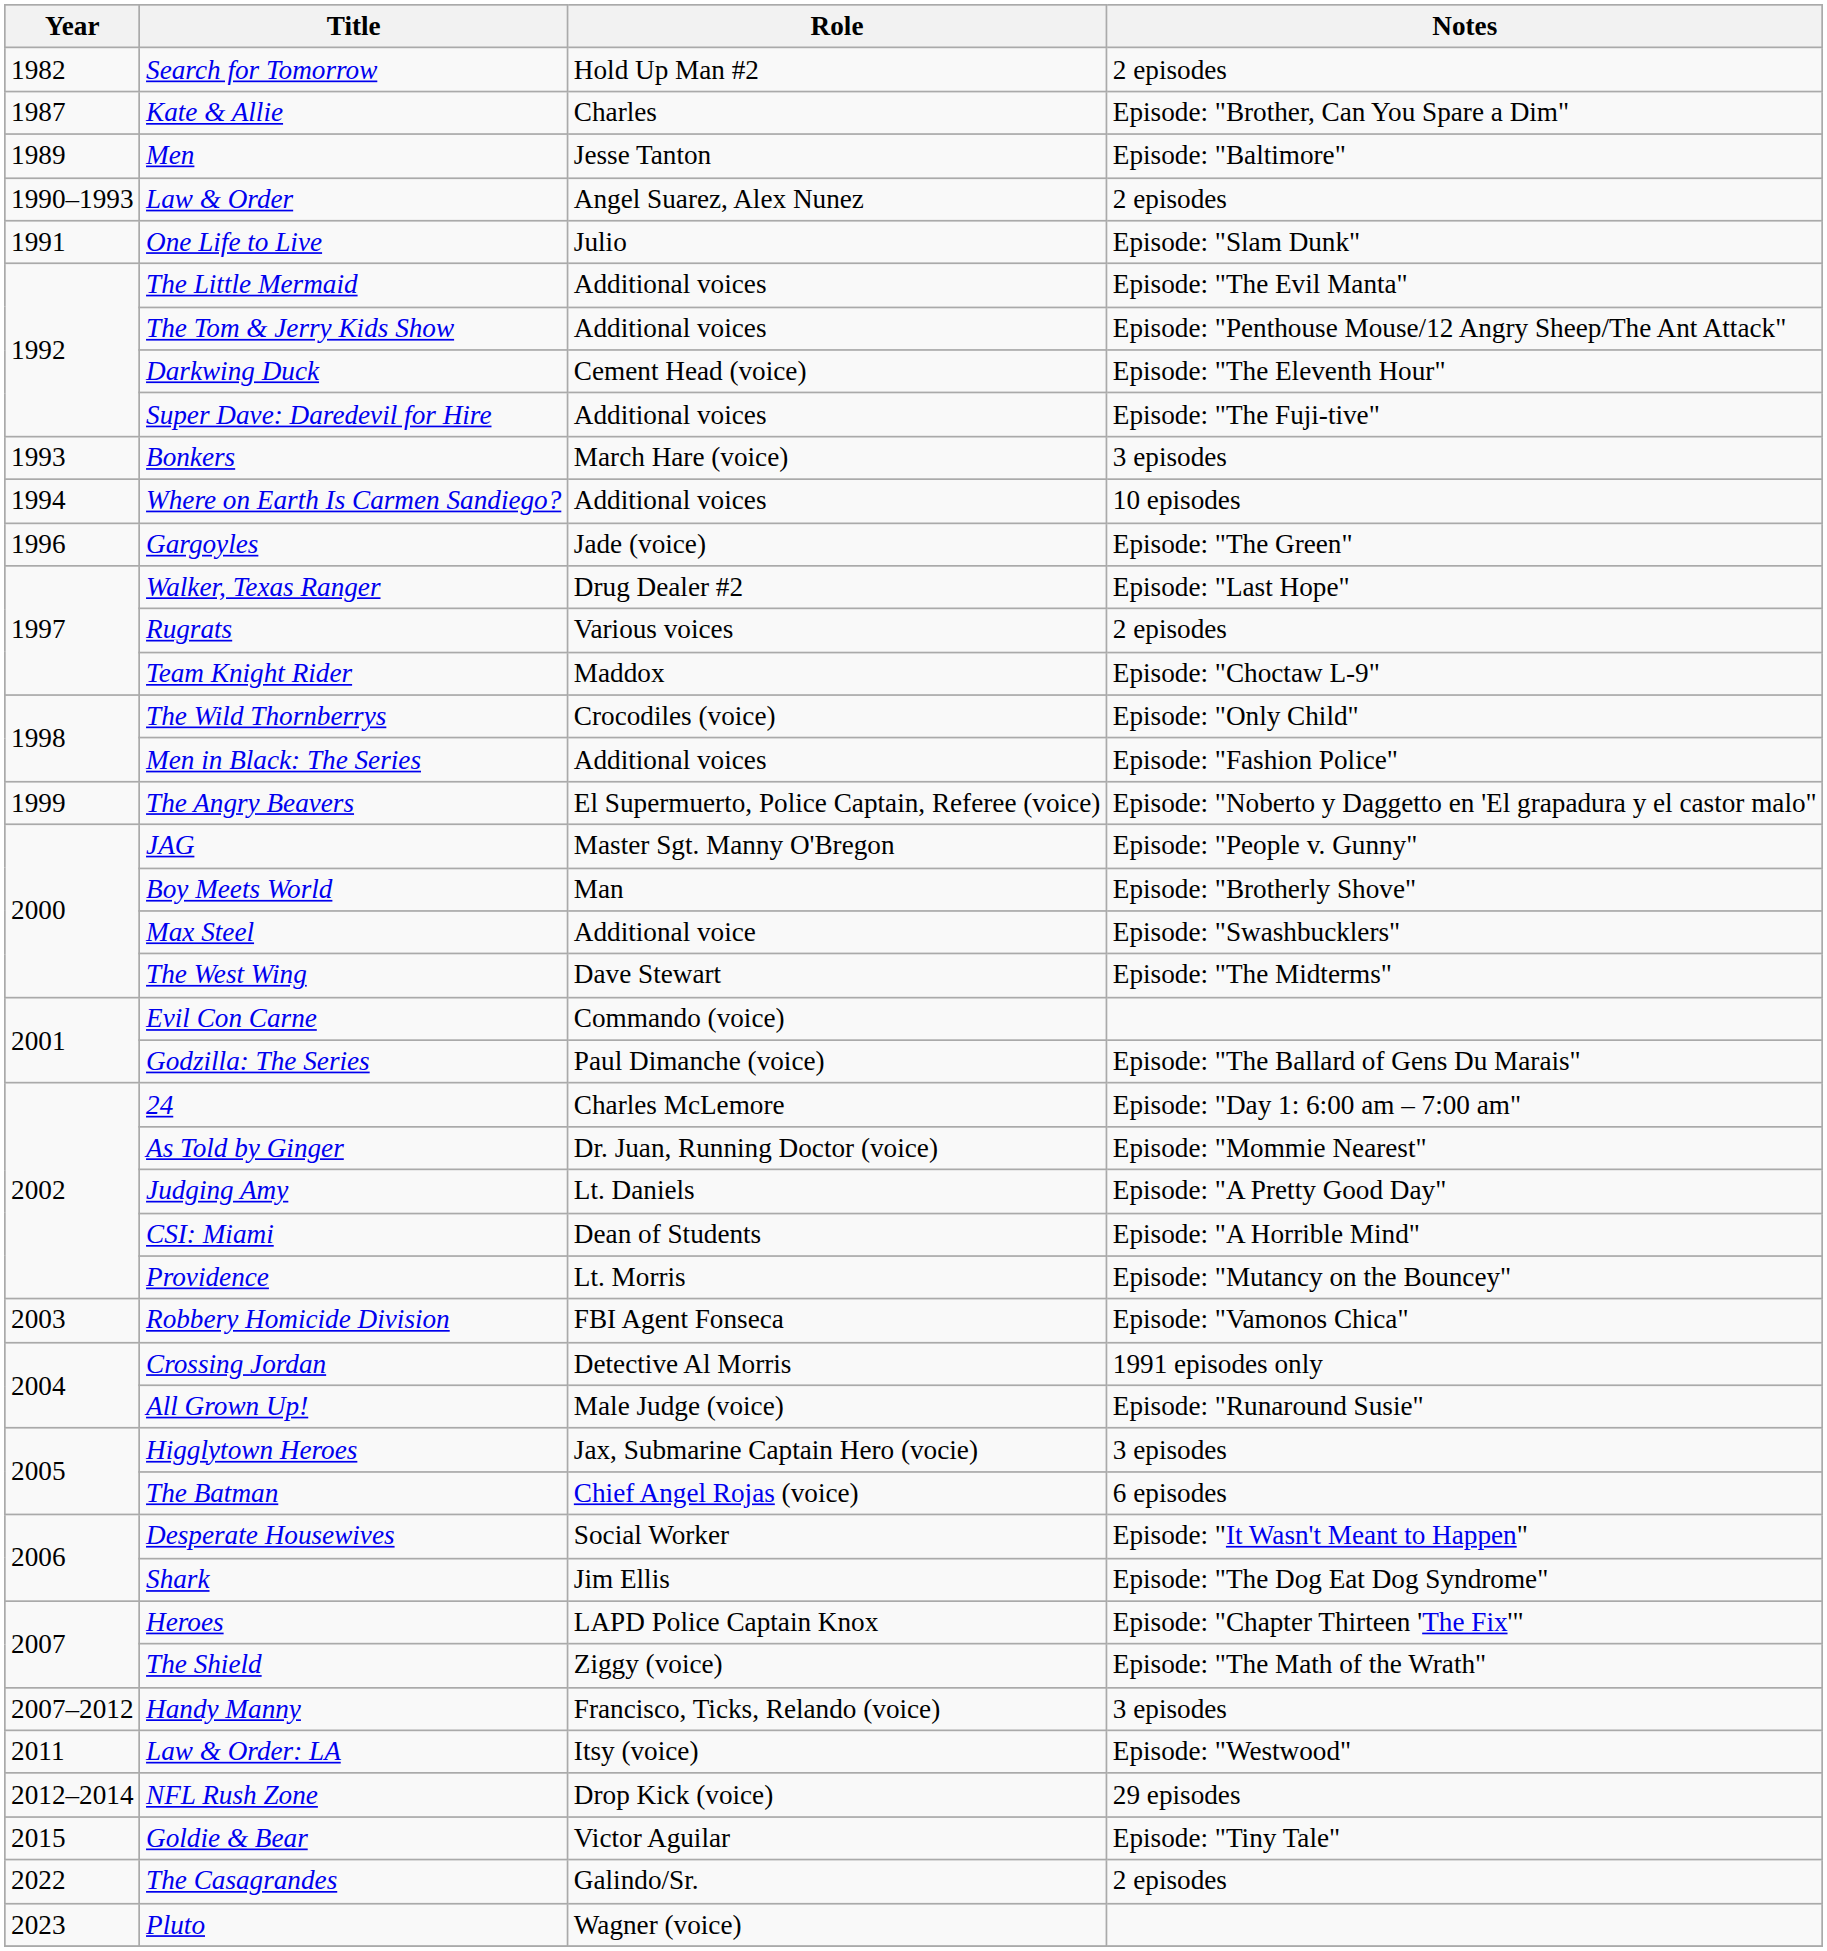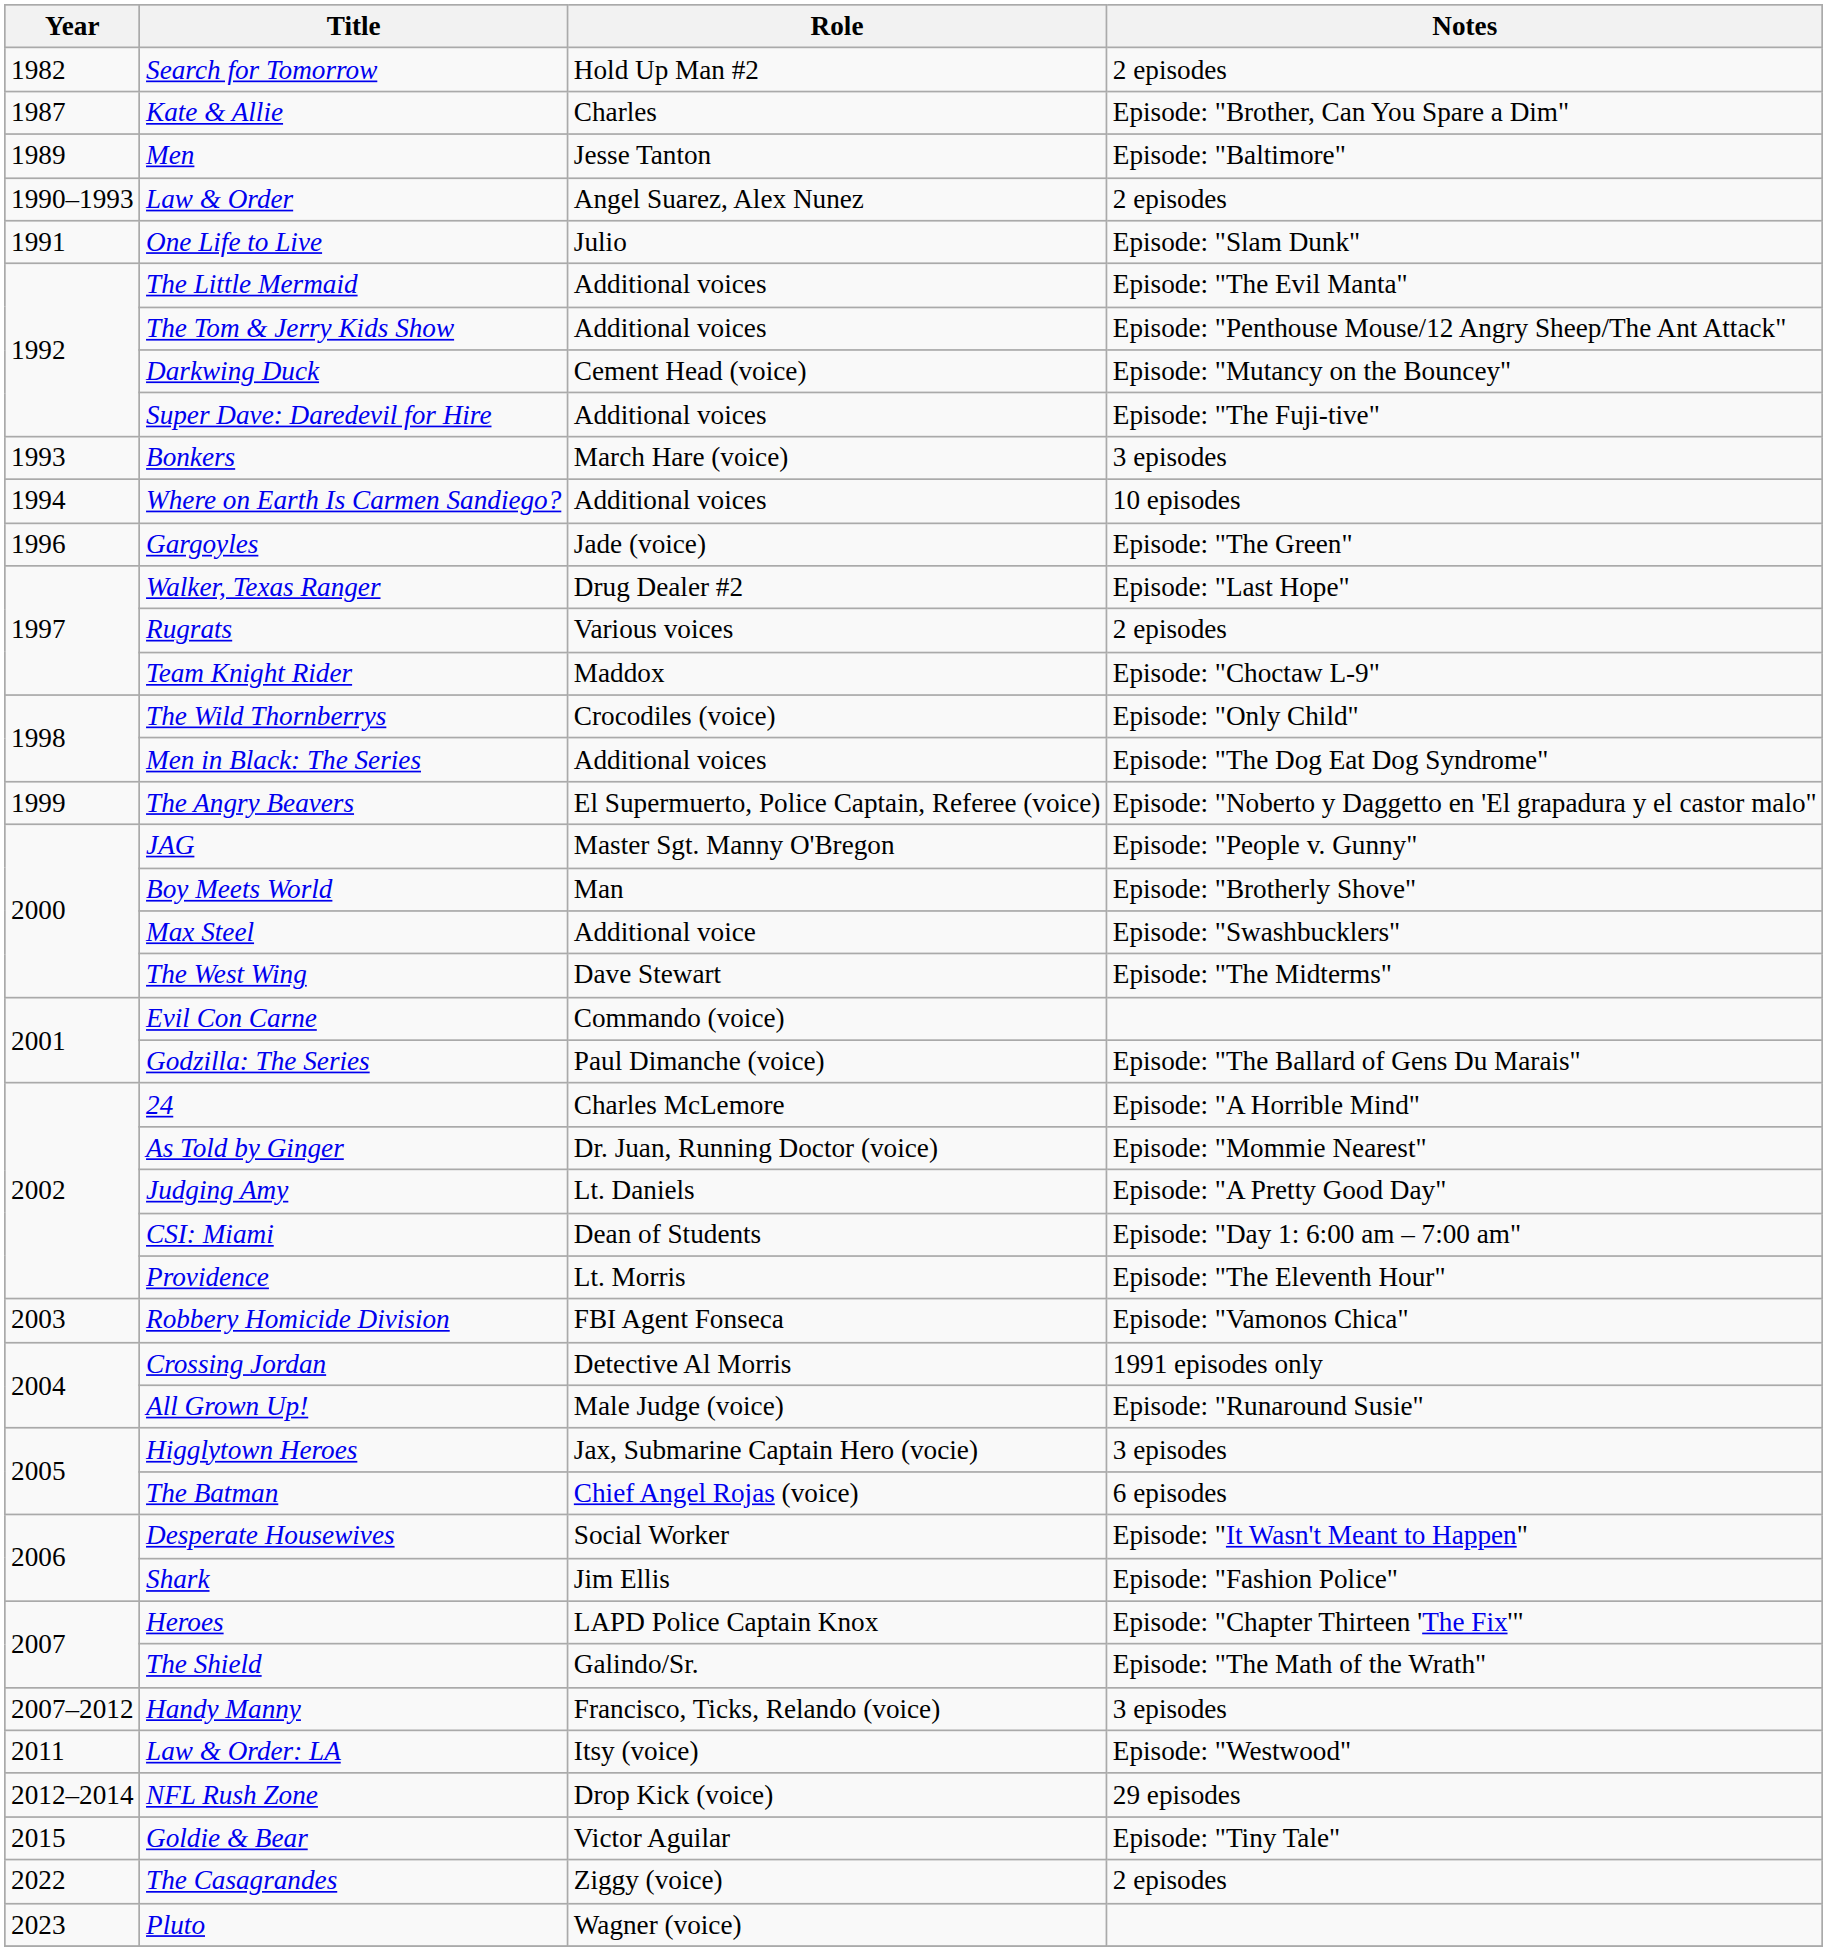Darkwing Duck | Notes: Episode: "The Eleventh Hour" -> Episode: "Mutancy on the Bouncey"
Men in Black: The Series | Notes: Episode: "Fashion Police" -> Episode: "The Dog Eat Dog Syndrome"
24 | Notes: Episode: "Day 1: 6:00 am – 7:00 am" -> Episode: "A Horrible Mind"
CSI: Miami | Notes: Episode: "A Horrible Mind" -> Episode: "Day 1: 6:00 am – 7:00 am"
Providence | Notes: Episode: "Mutancy on the Bouncey" -> Episode: "The Eleventh Hour"
Shark | Notes: Episode: "The Dog Eat Dog Syndrome" -> Episode: "Fashion Police"
The Shield | Role: Ziggy (voice) -> Galindo/Sr.
The Casagrandes | Role: Galindo/Sr. -> Ziggy (voice)
